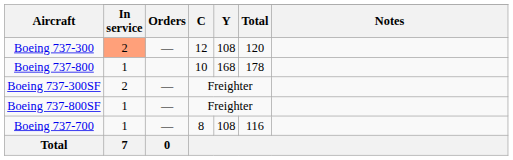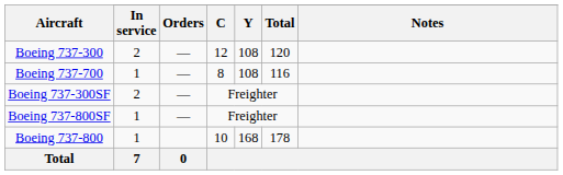Boeing 737-300 | In service: lightsalmon background -> no background
rows swapped: Boeing 737-700 <-> Boeing 737-800
